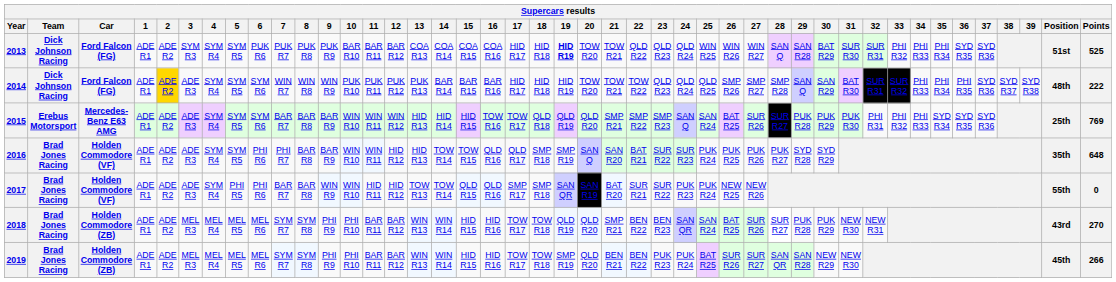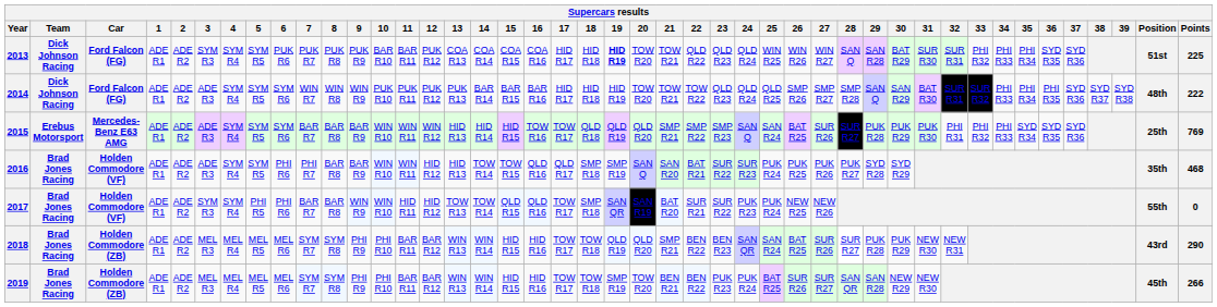2013 | 12: BAR R12 -> PUK R12
2013 | Points: 525 -> 225
2014 | 2: gold background -> no background
2016 | Points: 648 -> 468
2017 | 3: ADE R3 -> SYM R3
2017 | 17: SMP R17 -> TOW R17
2018 | Points: 270 -> 290
2019 | 20: QLD R20 -> TOW R20
